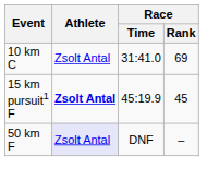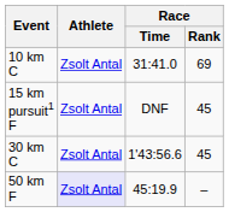15 km pursuit1 F | Athlete: bold -> normal
15 km pursuit1 F | Race / Time: 45:19.9 -> DNF
+ row: 30 km C | Zsolt Antal | 1'43:56.6 | 45
50 km F | Race / Time: DNF -> 45:19.9
